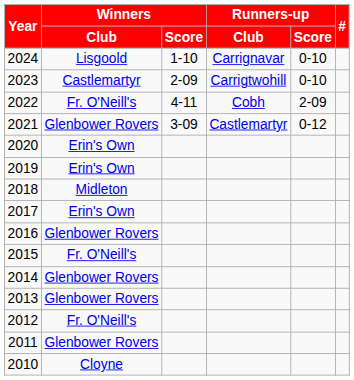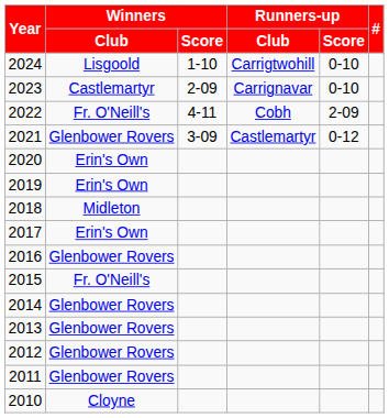2024 | Runners-up / Club: Carrignavar -> Carrigtwohill
2023 | Runners-up / Club: Carrigtwohill -> Carrignavar
2012 | Winners / Club: Fr. O'Neill's -> Glenbower Rovers
